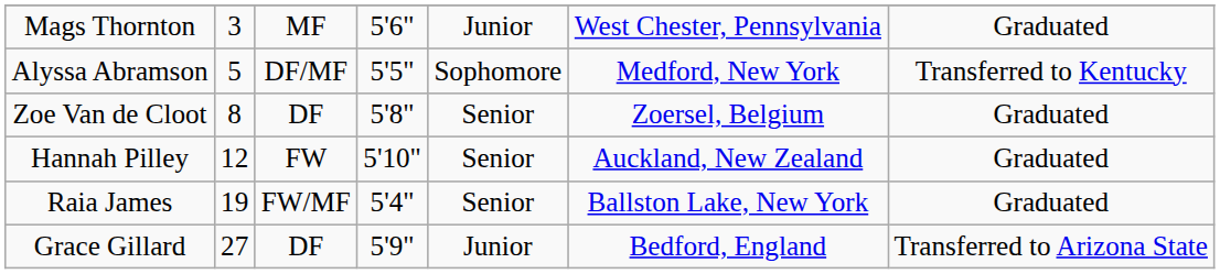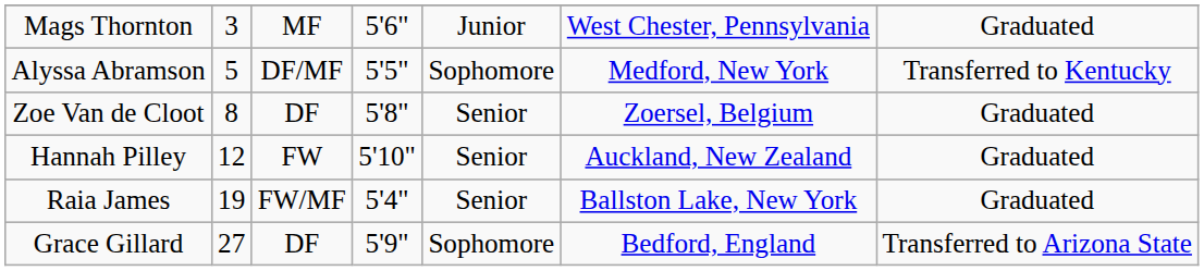Grace Gillard | column 5: Junior -> Sophomore
